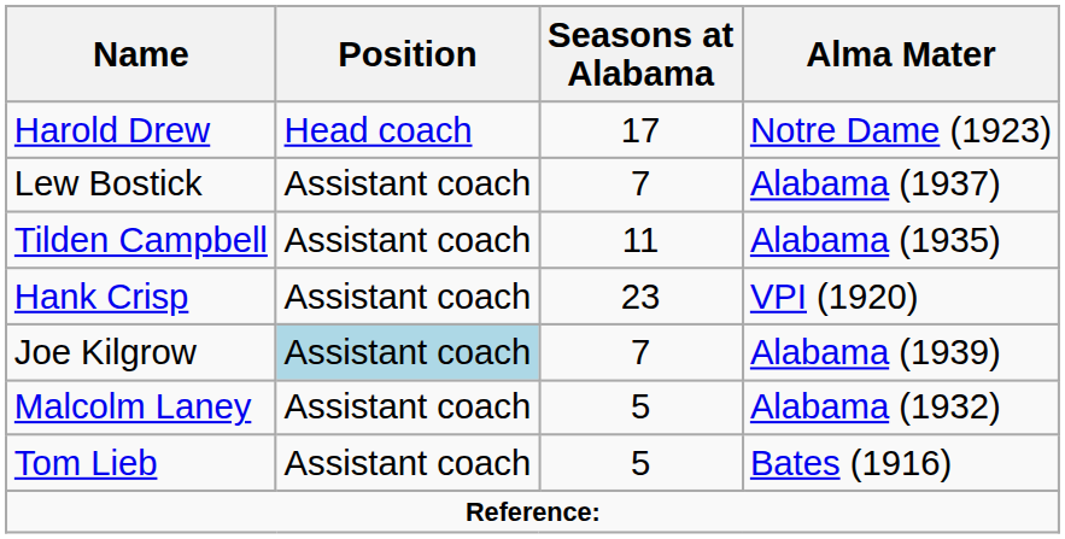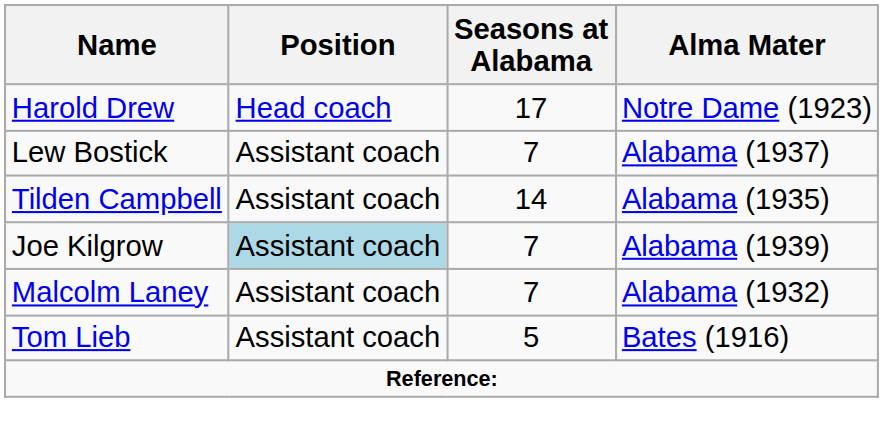Tilden Campbell | Seasons at Alabama: 11 -> 14
- row: Hank Crisp | Assistant coach | 23 | VPI (1920)
Malcolm Laney | Seasons at Alabama: 5 -> 7
